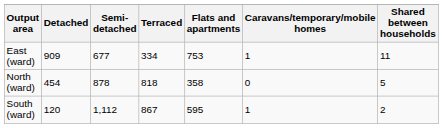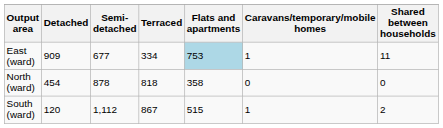East (ward) | Flats and apartments: no background -> lightblue background
North (ward) | Shared between households: 5 -> 0
South (ward) | Flats and apartments: 595 -> 515
